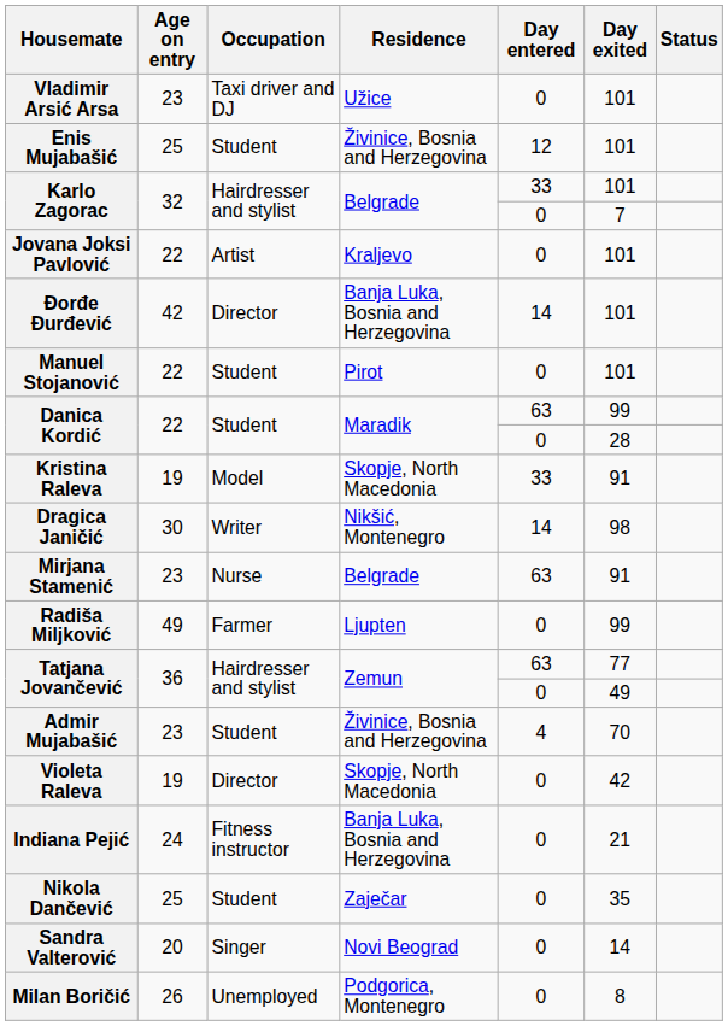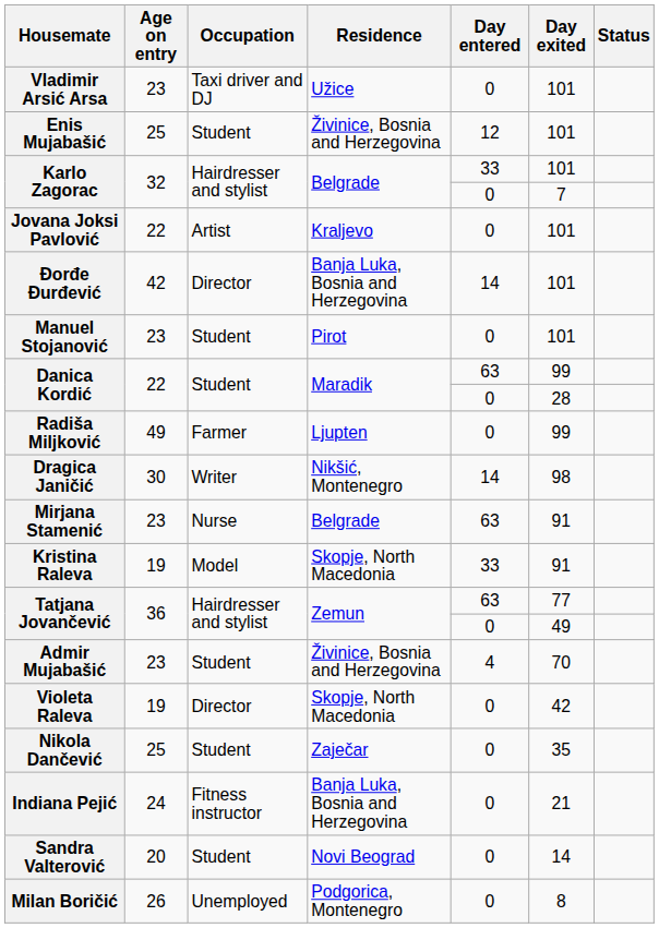Manuel Stojanović | Age on entry: 22 -> 23
rows swapped: Radiša Miljković <-> Kristina Raleva
rows swapped: Nikola Dančević <-> Indiana Pejić
Sandra Valterović | Occupation: Singer -> Student
